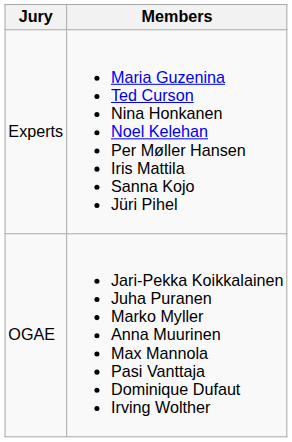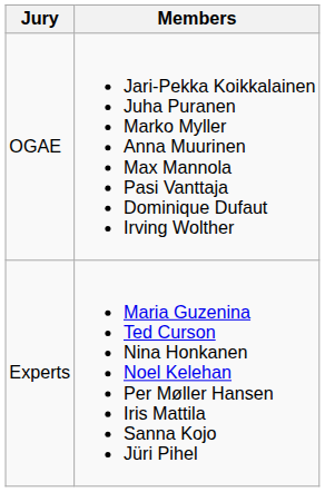rows swapped: Experts <-> OGAE
